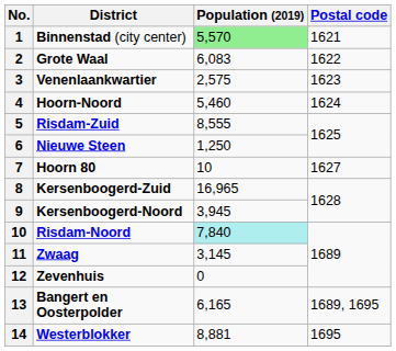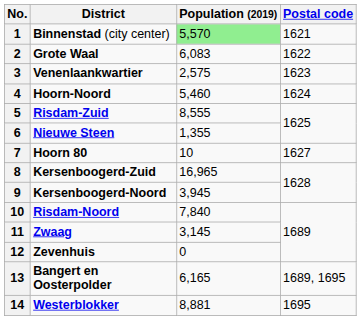Nieuwe Steen | Population (2019): 1,250 -> 1,355
Risdam-Noord | Population (2019): paleturquoise background -> no background
